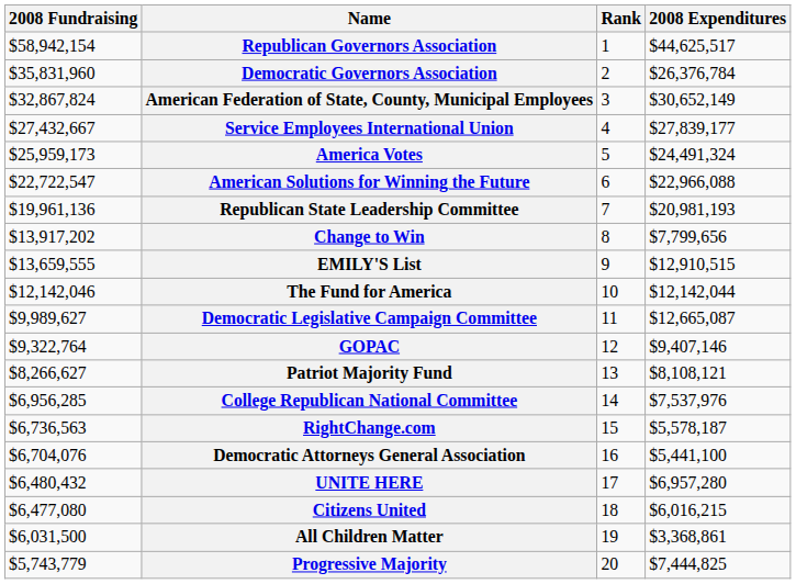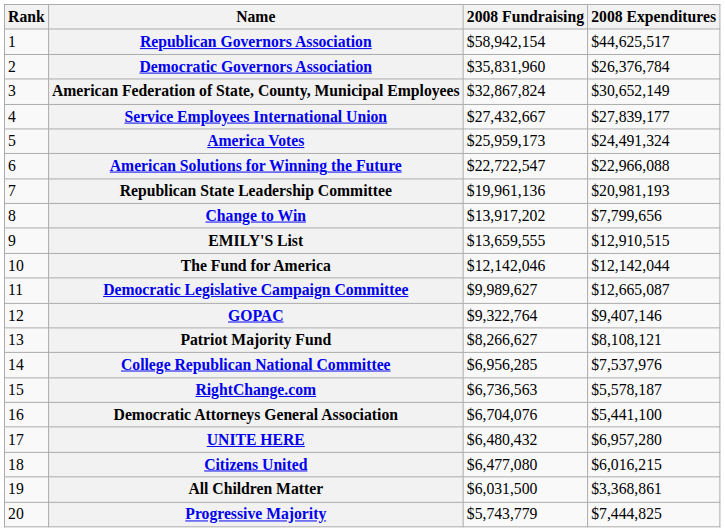columns swapped: Rank <-> 2008 Fundraising
